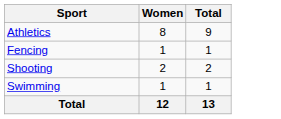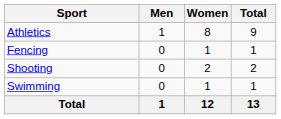+ column: Men | 1 | 0 | 0 | 0 | 1
